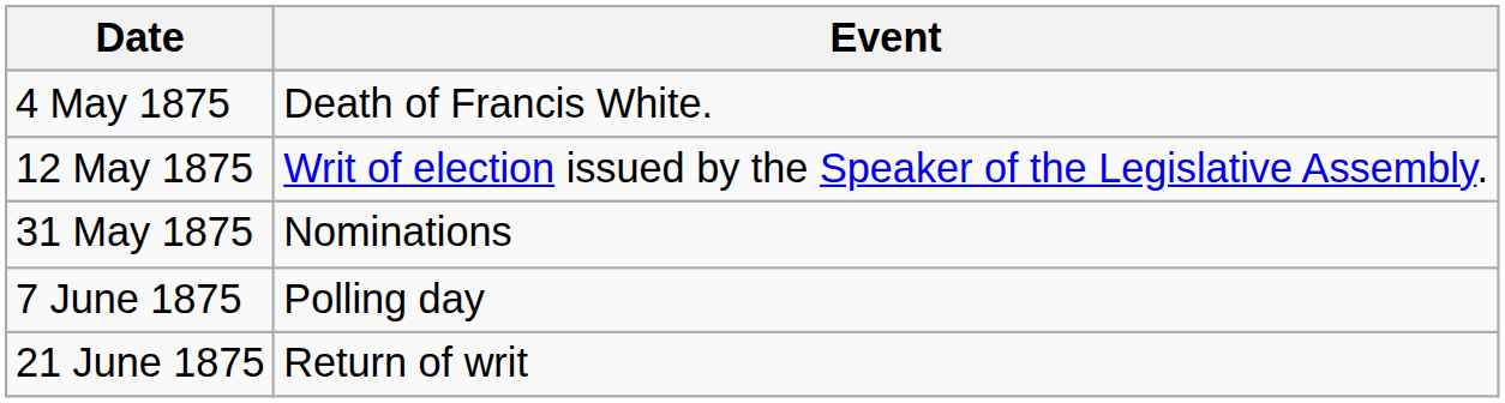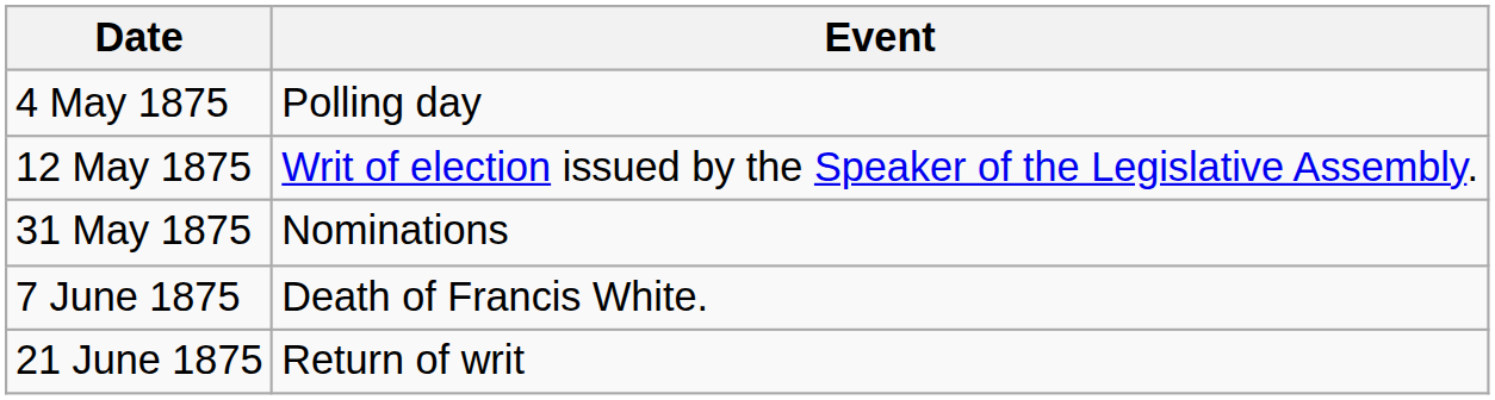4 May 1875 | Event: Death of Francis White. -> Polling day
7 June 1875 | Event: Polling day -> Death of Francis White.
